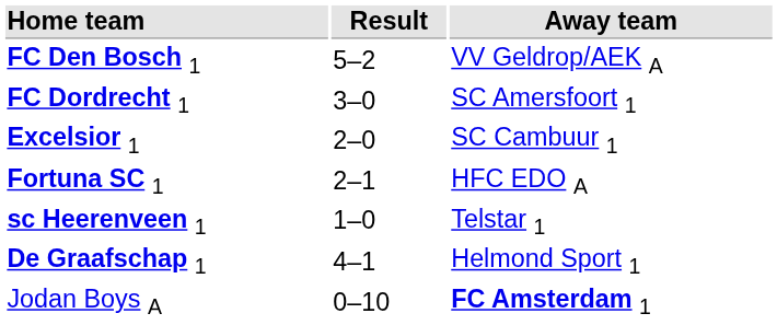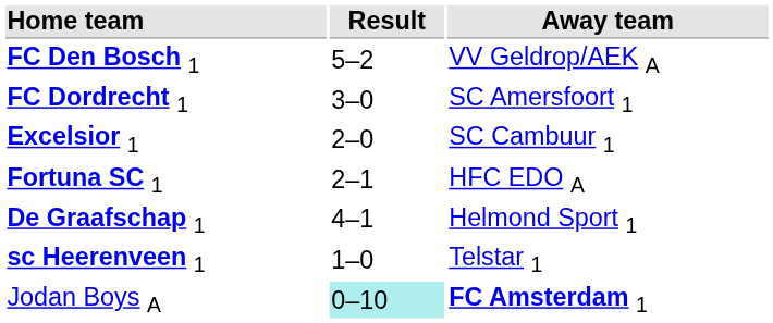rows swapped: De Graafschap 1 <-> sc Heerenveen 1
Jodan Boys A | Result: no background -> paleturquoise background
